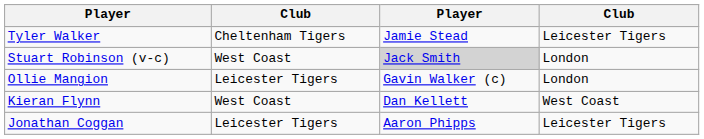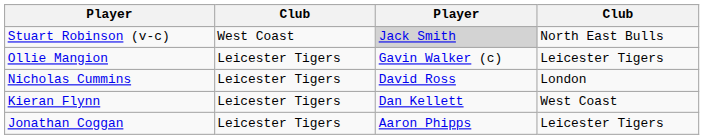- row: Tyler Walker | Cheltenham Tigers | Jamie Stead | Leicester Tigers
Stuart Robinson (v-c) | column 4: London -> North East Bulls
Ollie Mangion | column 4: London -> Leicester Tigers
+ row: Nicholas Cummins | Leicester Tigers | David Ross | London
Kieran Flynn | column 2: West Coast -> Leicester Tigers
